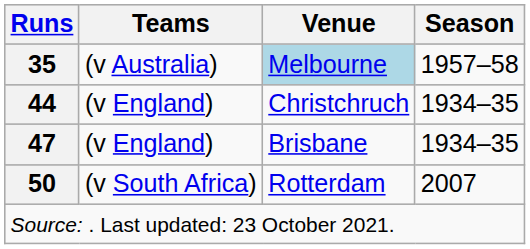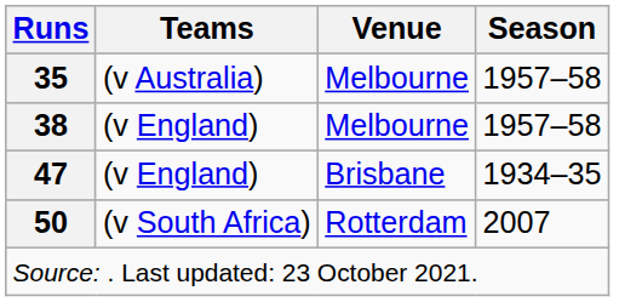35 | Venue: lightblue background -> no background
+ row: 38 | (v England) | Melbourne | 1957–58
- row: 44 | (v England) | Christchruch | 1934–35
